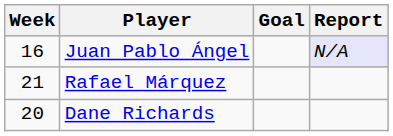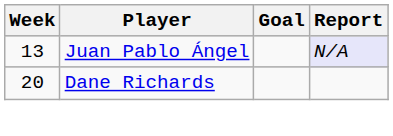Juan Pablo Ángel | Week: 16 -> 13
- row: 21 | Rafael Márquez
